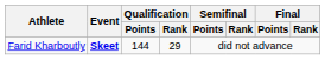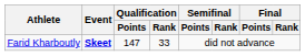Farid Kharboutly | Qualification / Points: 144 -> 147
Farid Kharboutly | Qualification / Rank: 29 -> 33
